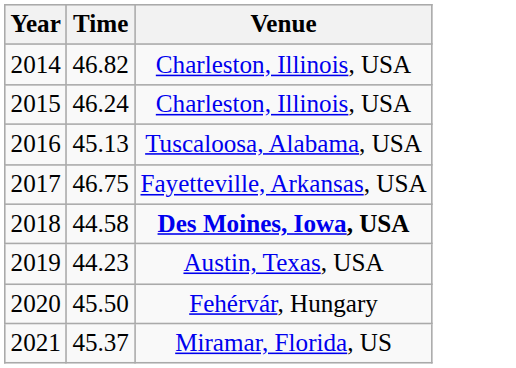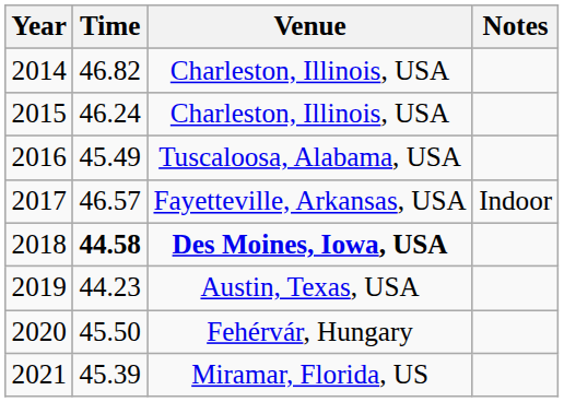+ column: Notes | Indoor
2016 | Time: 45.13 -> 45.49
2017 | Time: 46.75 -> 46.57
2018 | Time: normal -> bold
2021 | Time: 45.37 -> 45.39
